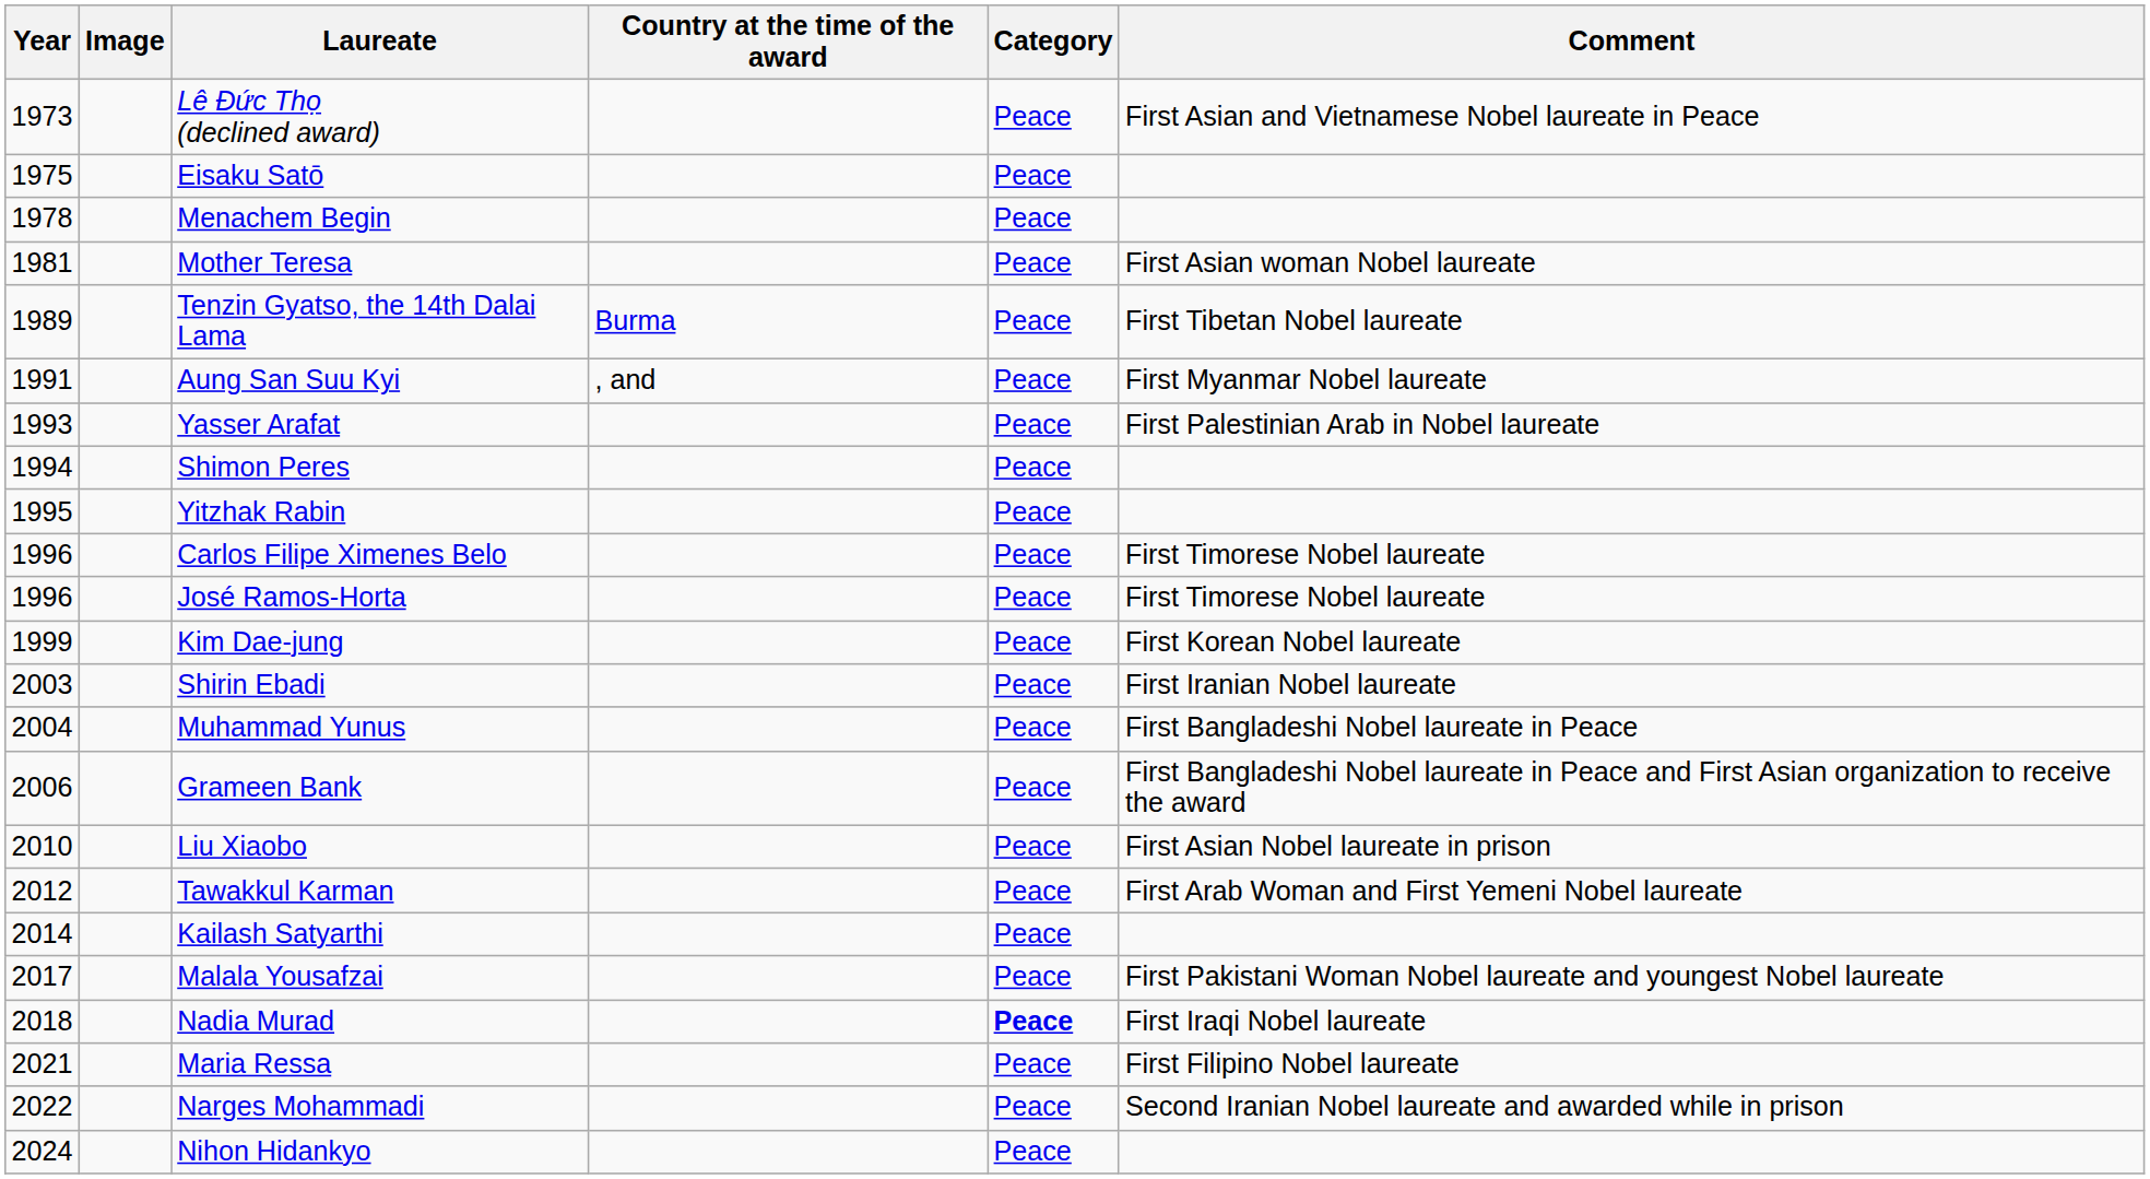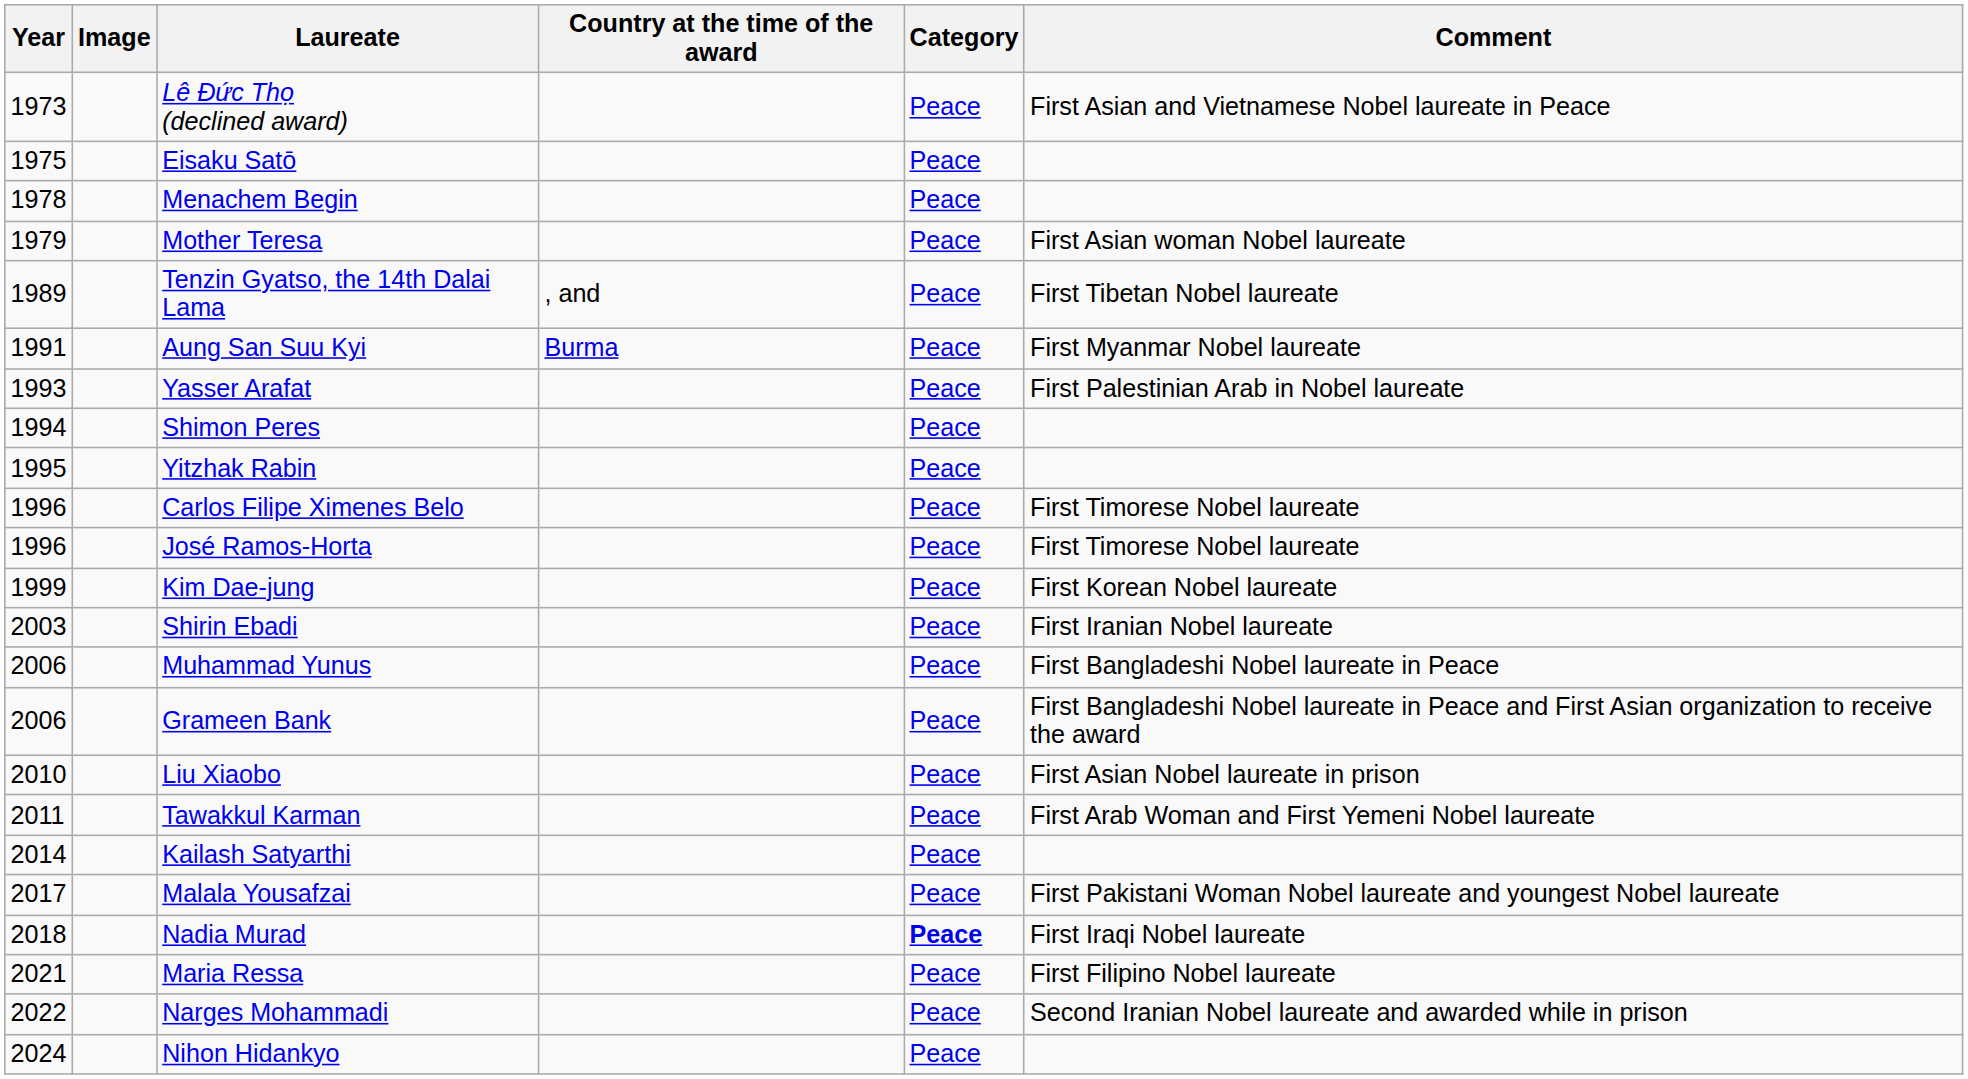Mother Teresa | Year: 1981 -> 1979
Tenzin Gyatso, the 14th Dalai Lama | Country at the time of the award: Burma -> , and
Aung San Suu Kyi | Country at the time of the award: , and -> Burma
Muhammad Yunus | Year: 2004 -> 2006
Tawakkul Karman | Year: 2012 -> 2011
